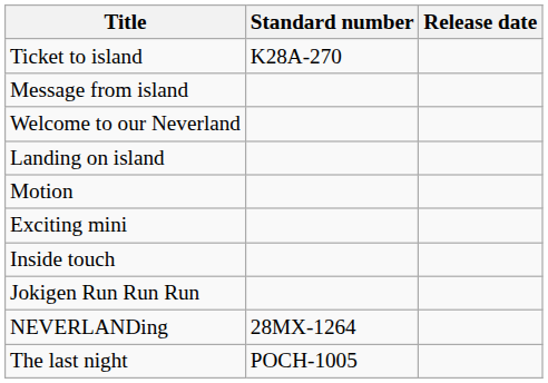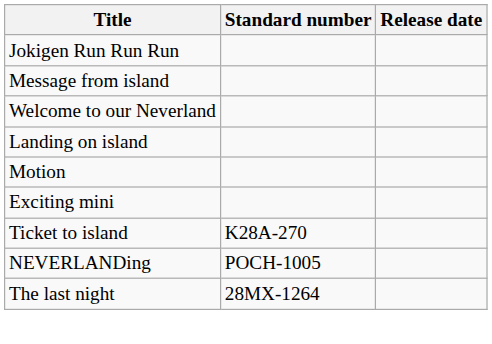rows swapped: Ticket to island <-> Jokigen Run Run Run
- row: Inside touch
NEVERLANDing | Standard number: 28MX-1264 -> POCH-1005
The last night | Standard number: POCH-1005 -> 28MX-1264
